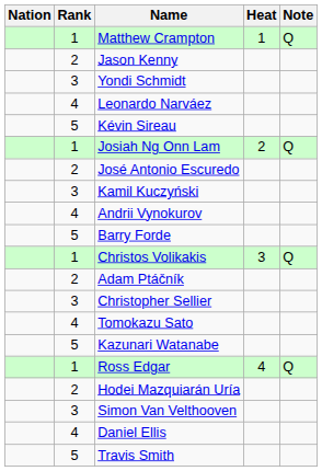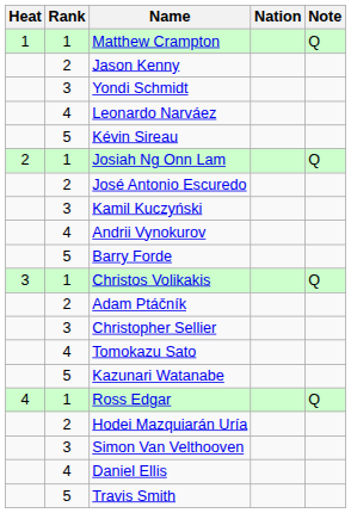columns swapped: Heat <-> Nation
